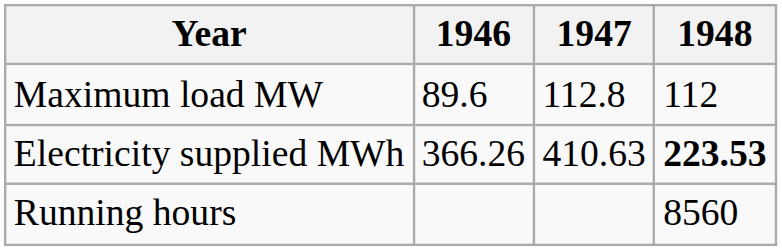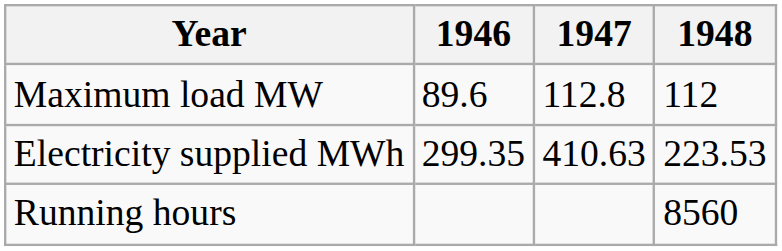Electricity supplied MWh | 1946: 366.26 -> 299.35
Electricity supplied MWh | 1948: bold -> normal
